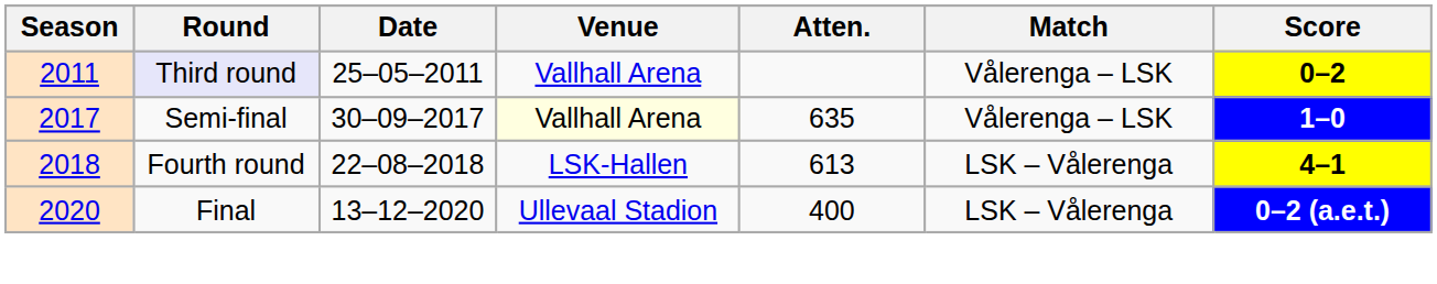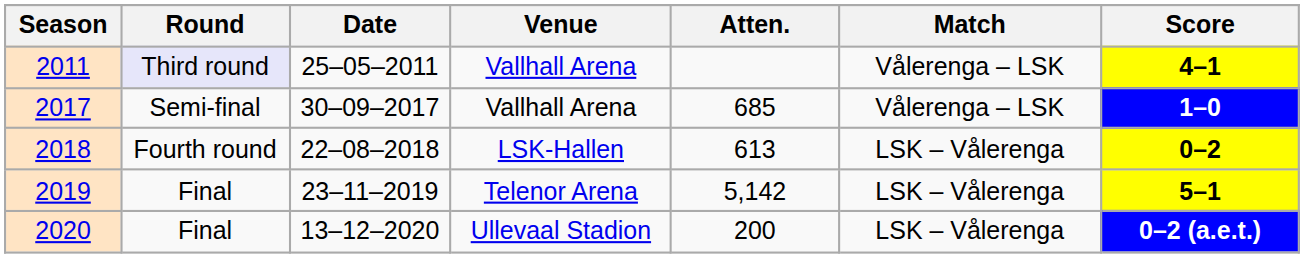2011 | Score: 0–2 -> 4–1
2017 | Venue: lightyellow background -> no background
2017 | Atten.: 635 -> 685
2018 | Score: 4–1 -> 0–2
+ row: 2019 | Final | 23–11–2019 | Telenor Arena | 5,142 | LSK – Vålerenga | 5–1
2020 | Atten.: 400 -> 200
